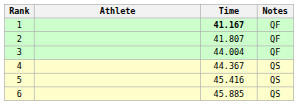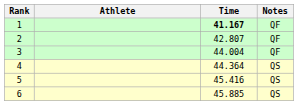2 | Time: 41.807 -> 42.807
4 | Time: 44.367 -> 44.364
